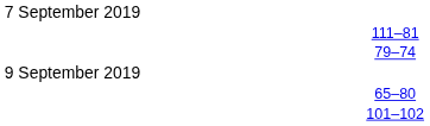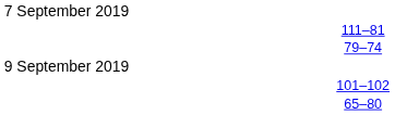rows swapped: 65–80 <-> 101–102
